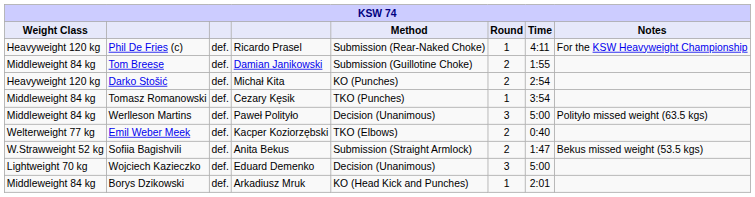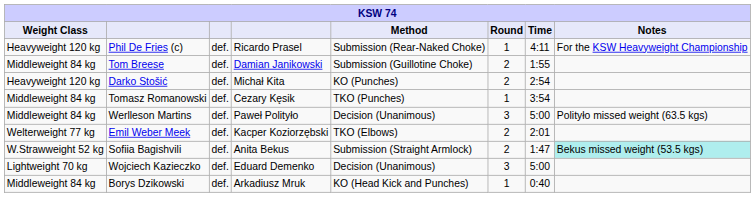Emil Weber Meek | Time: 0:40 -> 2:01
Sofiia Bagishvili | Notes: no background -> paleturquoise background
Borys Dzikowski | Time: 2:01 -> 0:40
